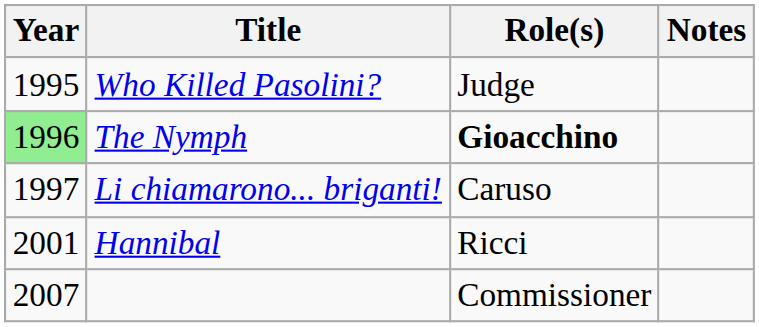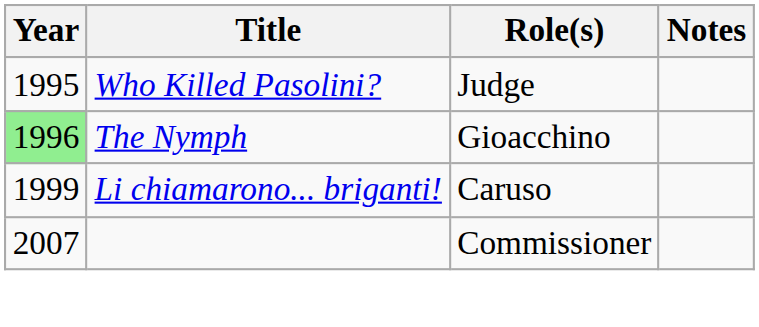The Nymph | Role(s): bold -> normal
Li chiamarono... briganti! | Year: 1997 -> 1999
- row: 2001 | Hannibal | Ricci
